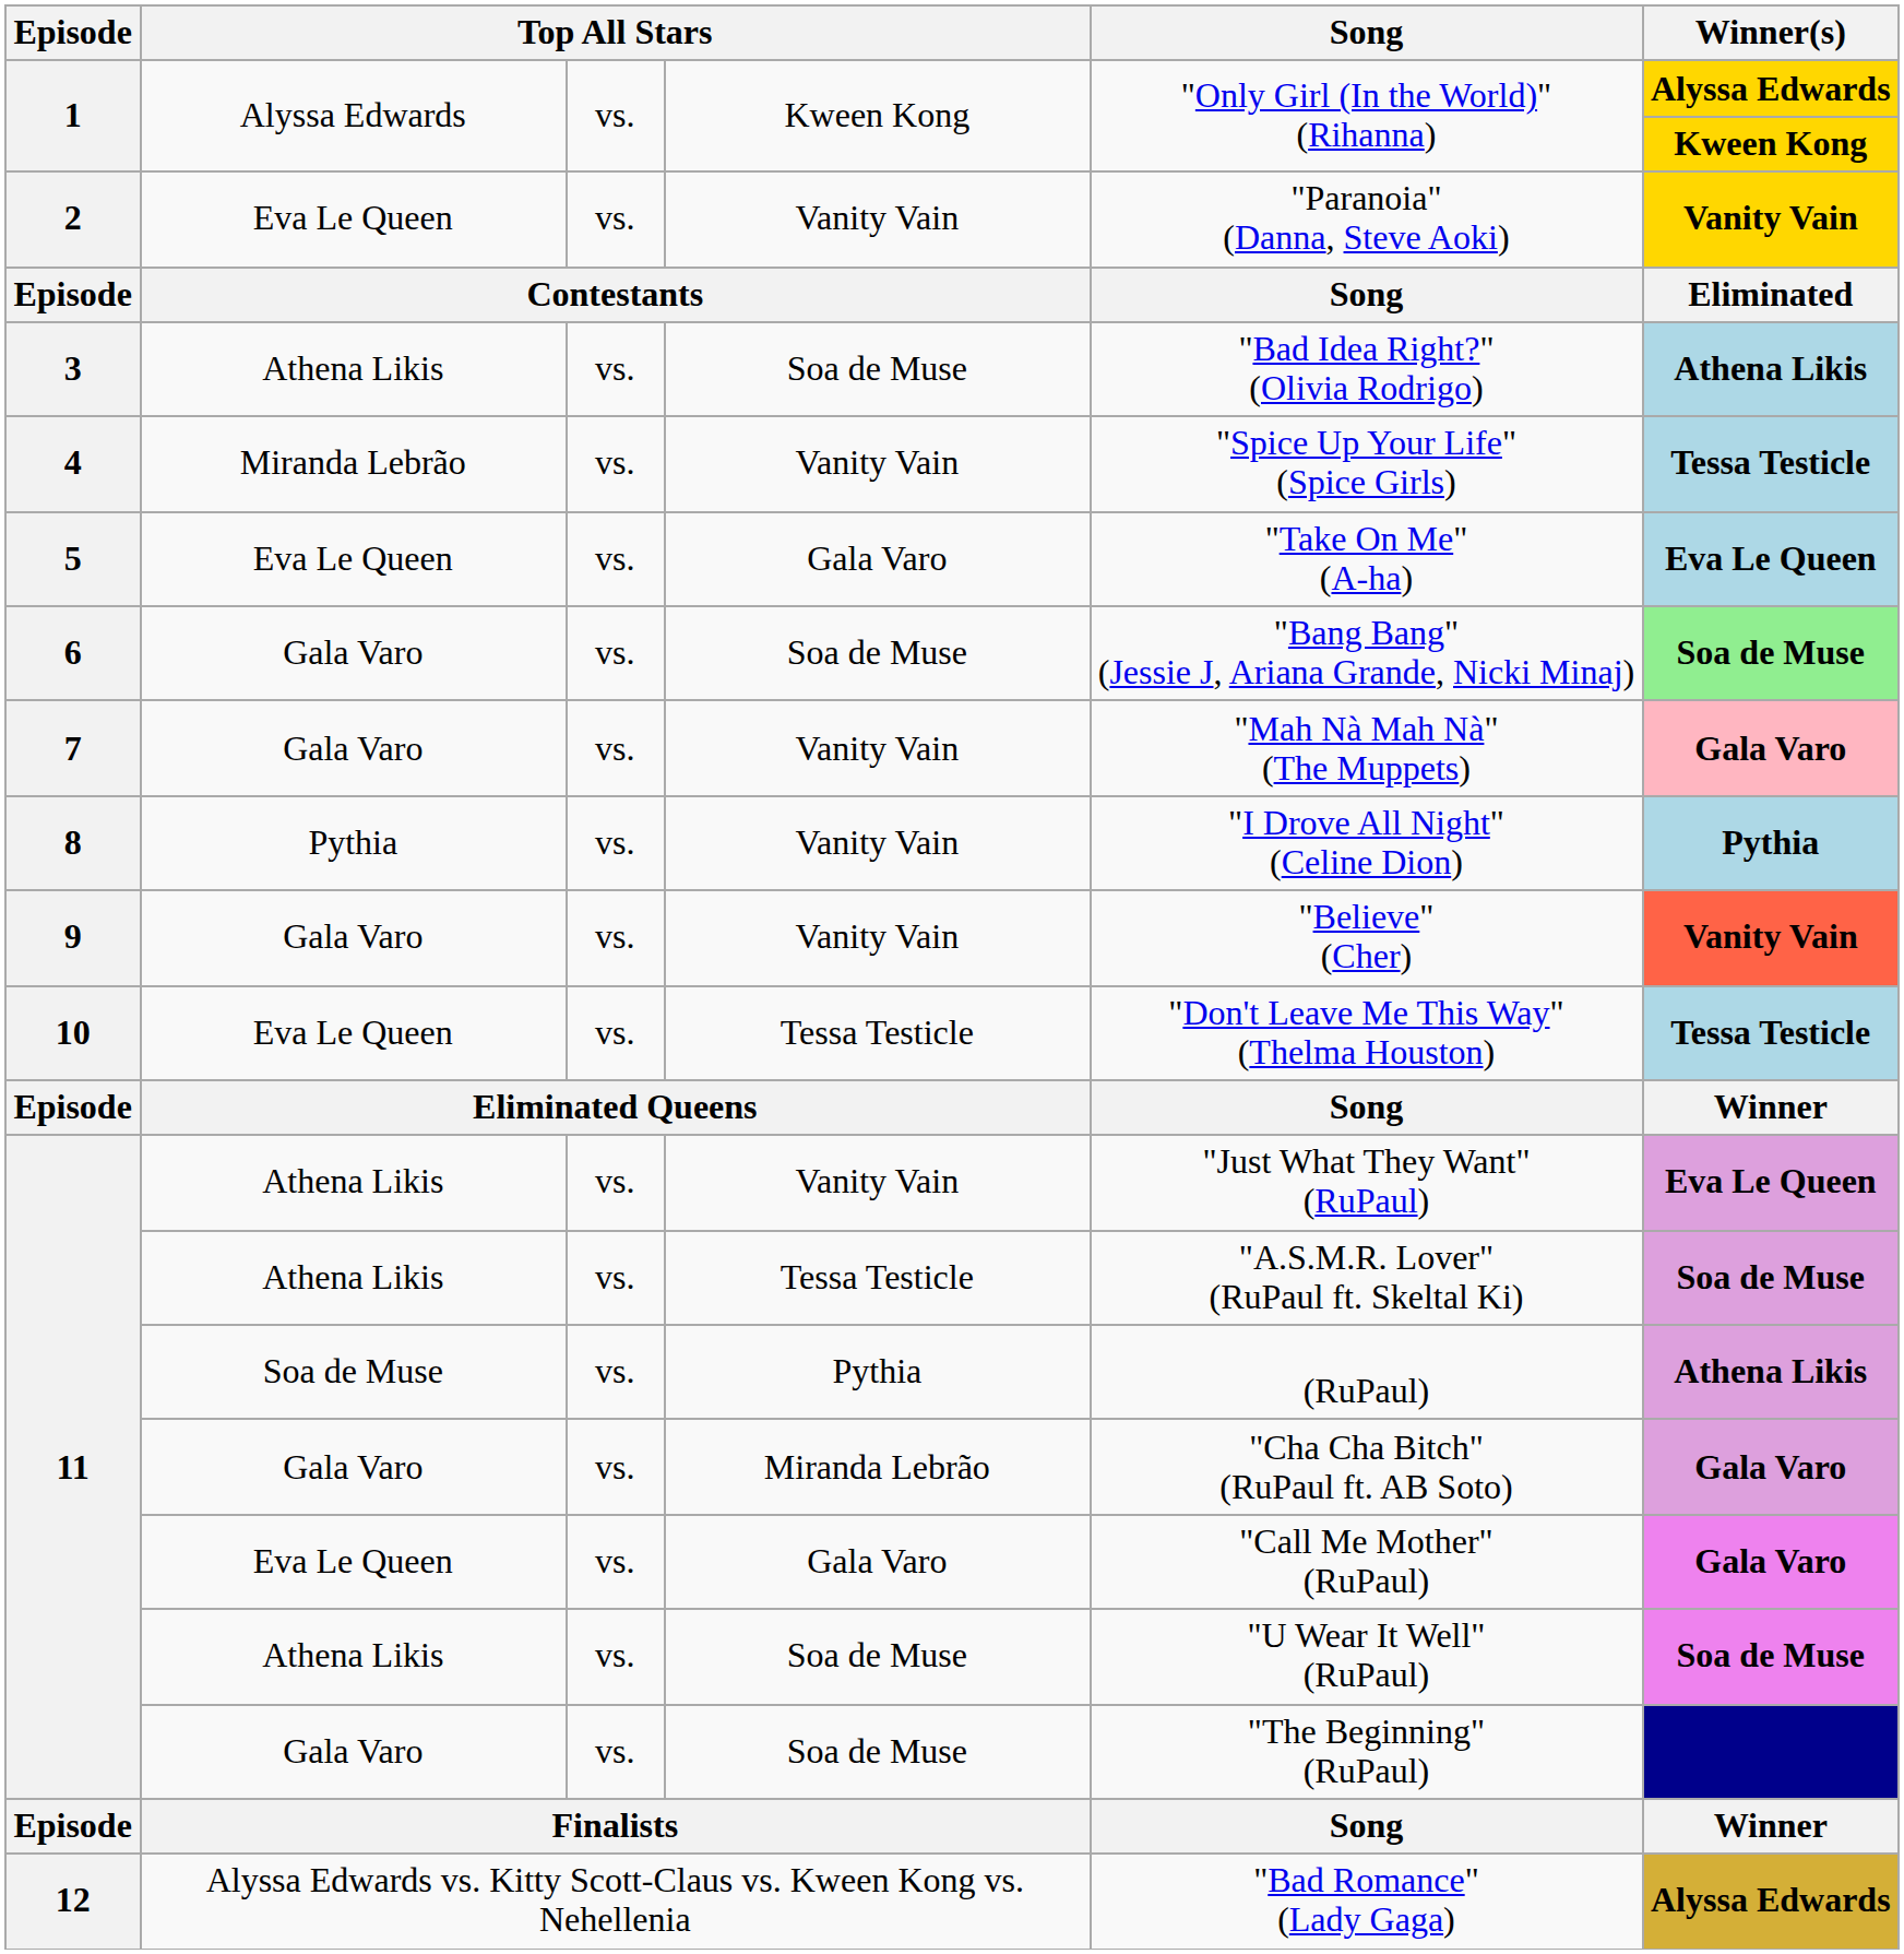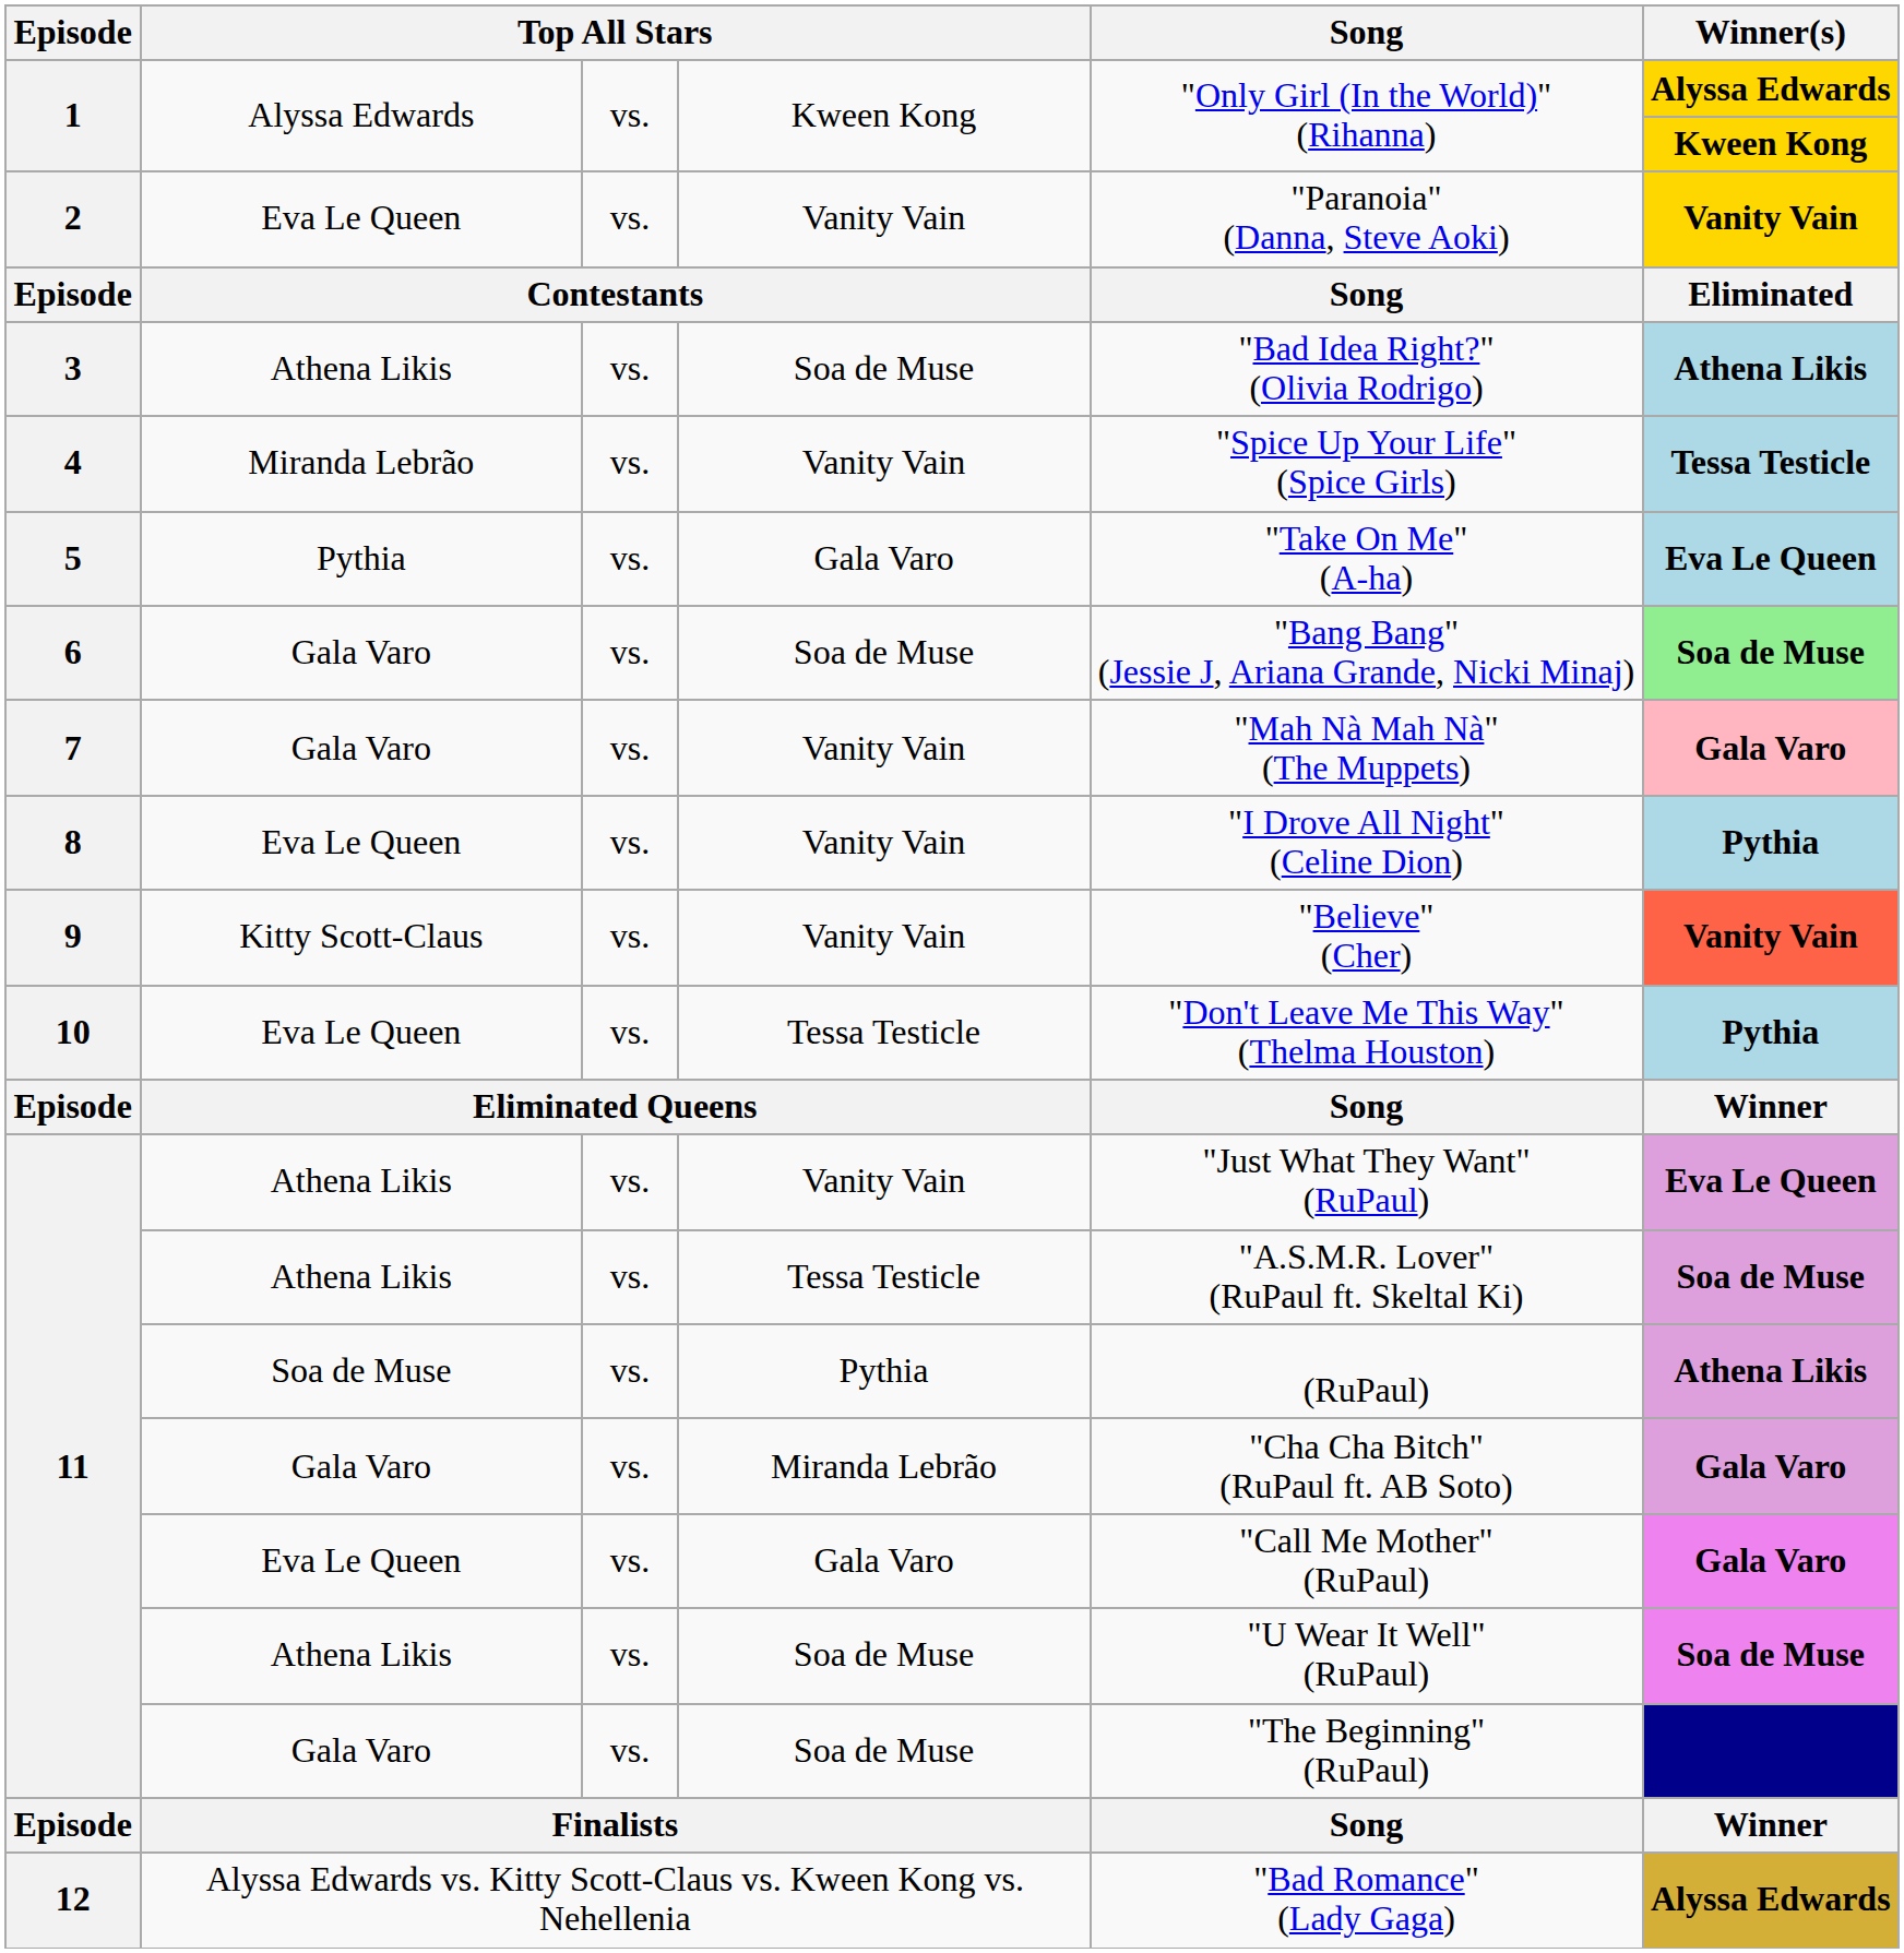5 | column 2: Eva Le Queen -> Pythia
8 | column 2: Pythia -> Eva Le Queen
9 | column 2: Gala Varo -> Kitty Scott-Claus
10 | Winner(s): Tessa Testicle -> Pythia
